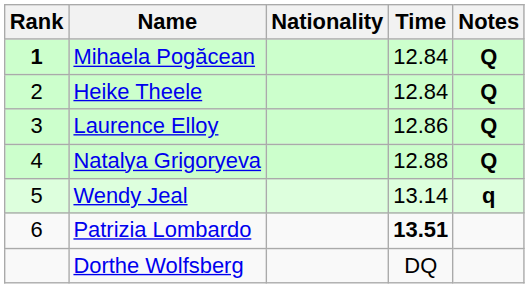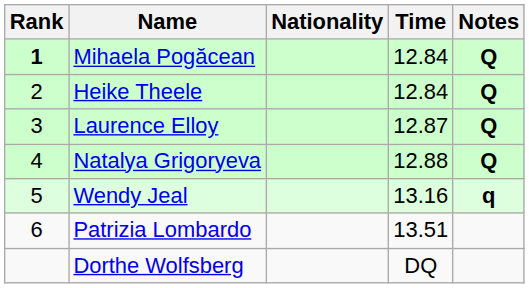Laurence Elloy | Time: 12.86 -> 12.87
Wendy Jeal | Time: 13.14 -> 13.16
Patrizia Lombardo | Time: bold -> normal
